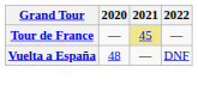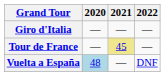+ row: Giro d'Italia | — | — | —
Vuelta a España | 2020: no background -> lightblue background
